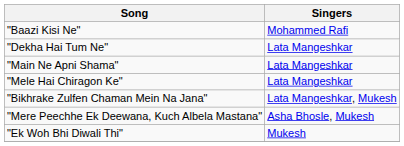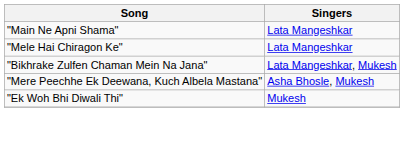- row: "Baazi Kisi Ne" | Mohammed Rafi
- row: "Dekha Hai Tum Ne" | Lata Mangeshkar
